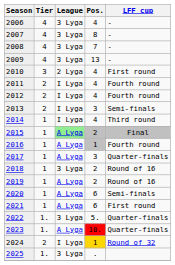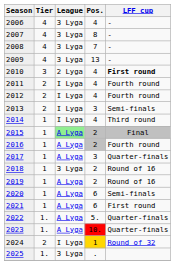2010 | LFF cup: normal -> bold
2016 | Pos.: 1 -> 2
2022 | League: 3 Lyga -> A Lyga
